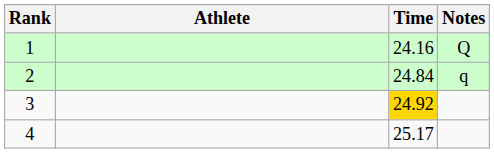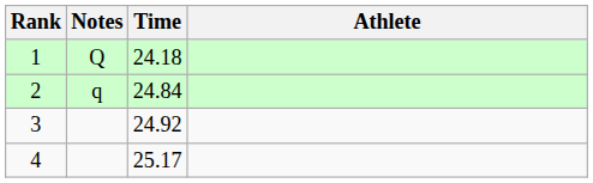columns swapped: Athlete <-> Notes
1 | Time: 24.16 -> 24.18
3 | Time: gold background -> no background
